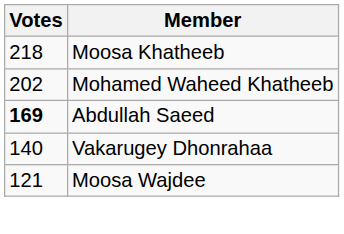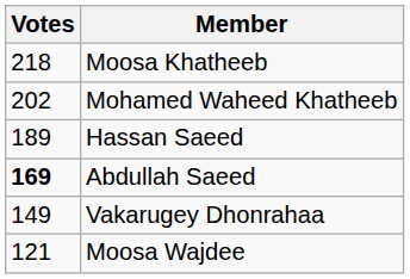+ row: 189 | Hassan Saeed
Vakarugey Dhonrahaa | Votes: 140 -> 149
